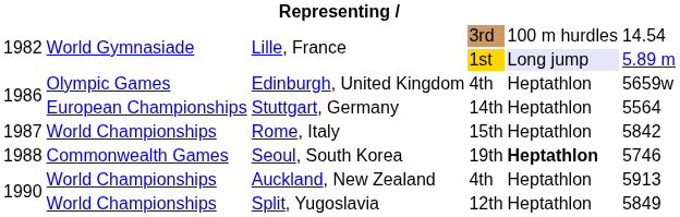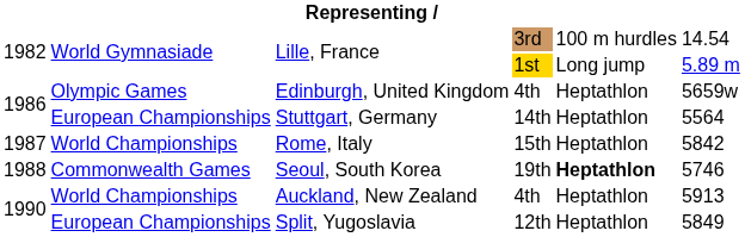Lille, France / 1st | column 5: lavender background -> no background
Split, Yugoslavia | column 2: World Championships -> European Championships
